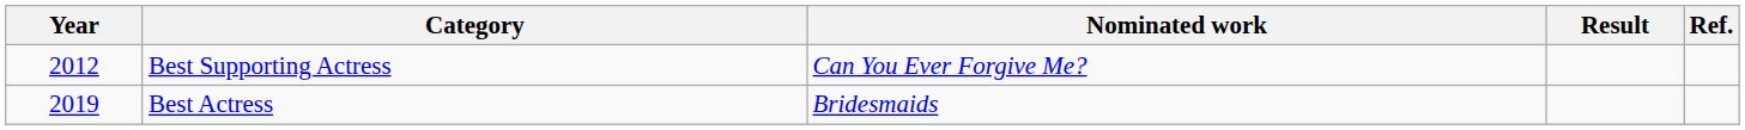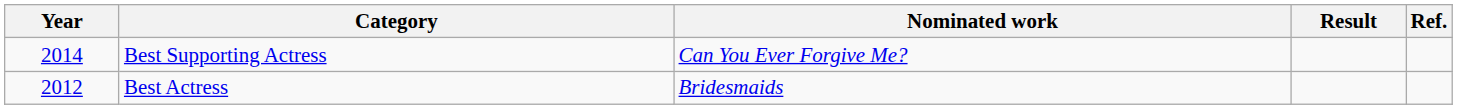Best Supporting Actress | Year: 2012 -> 2014
Best Actress | Year: 2019 -> 2012
